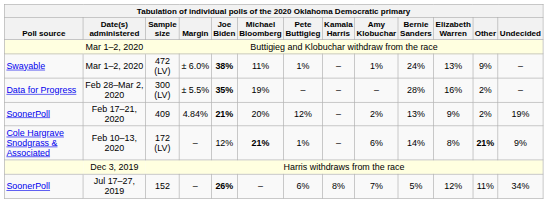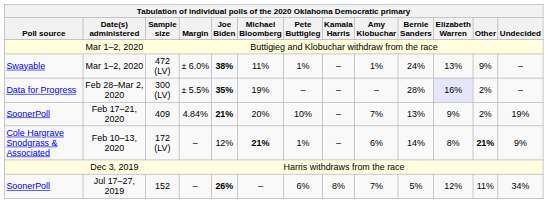300 (LV) | Elizabeth Warren: no background -> lavender background
409 | Pete Buttigieg: 12% -> 10%
409 | Amy Klobuchar: 2% -> 7%
